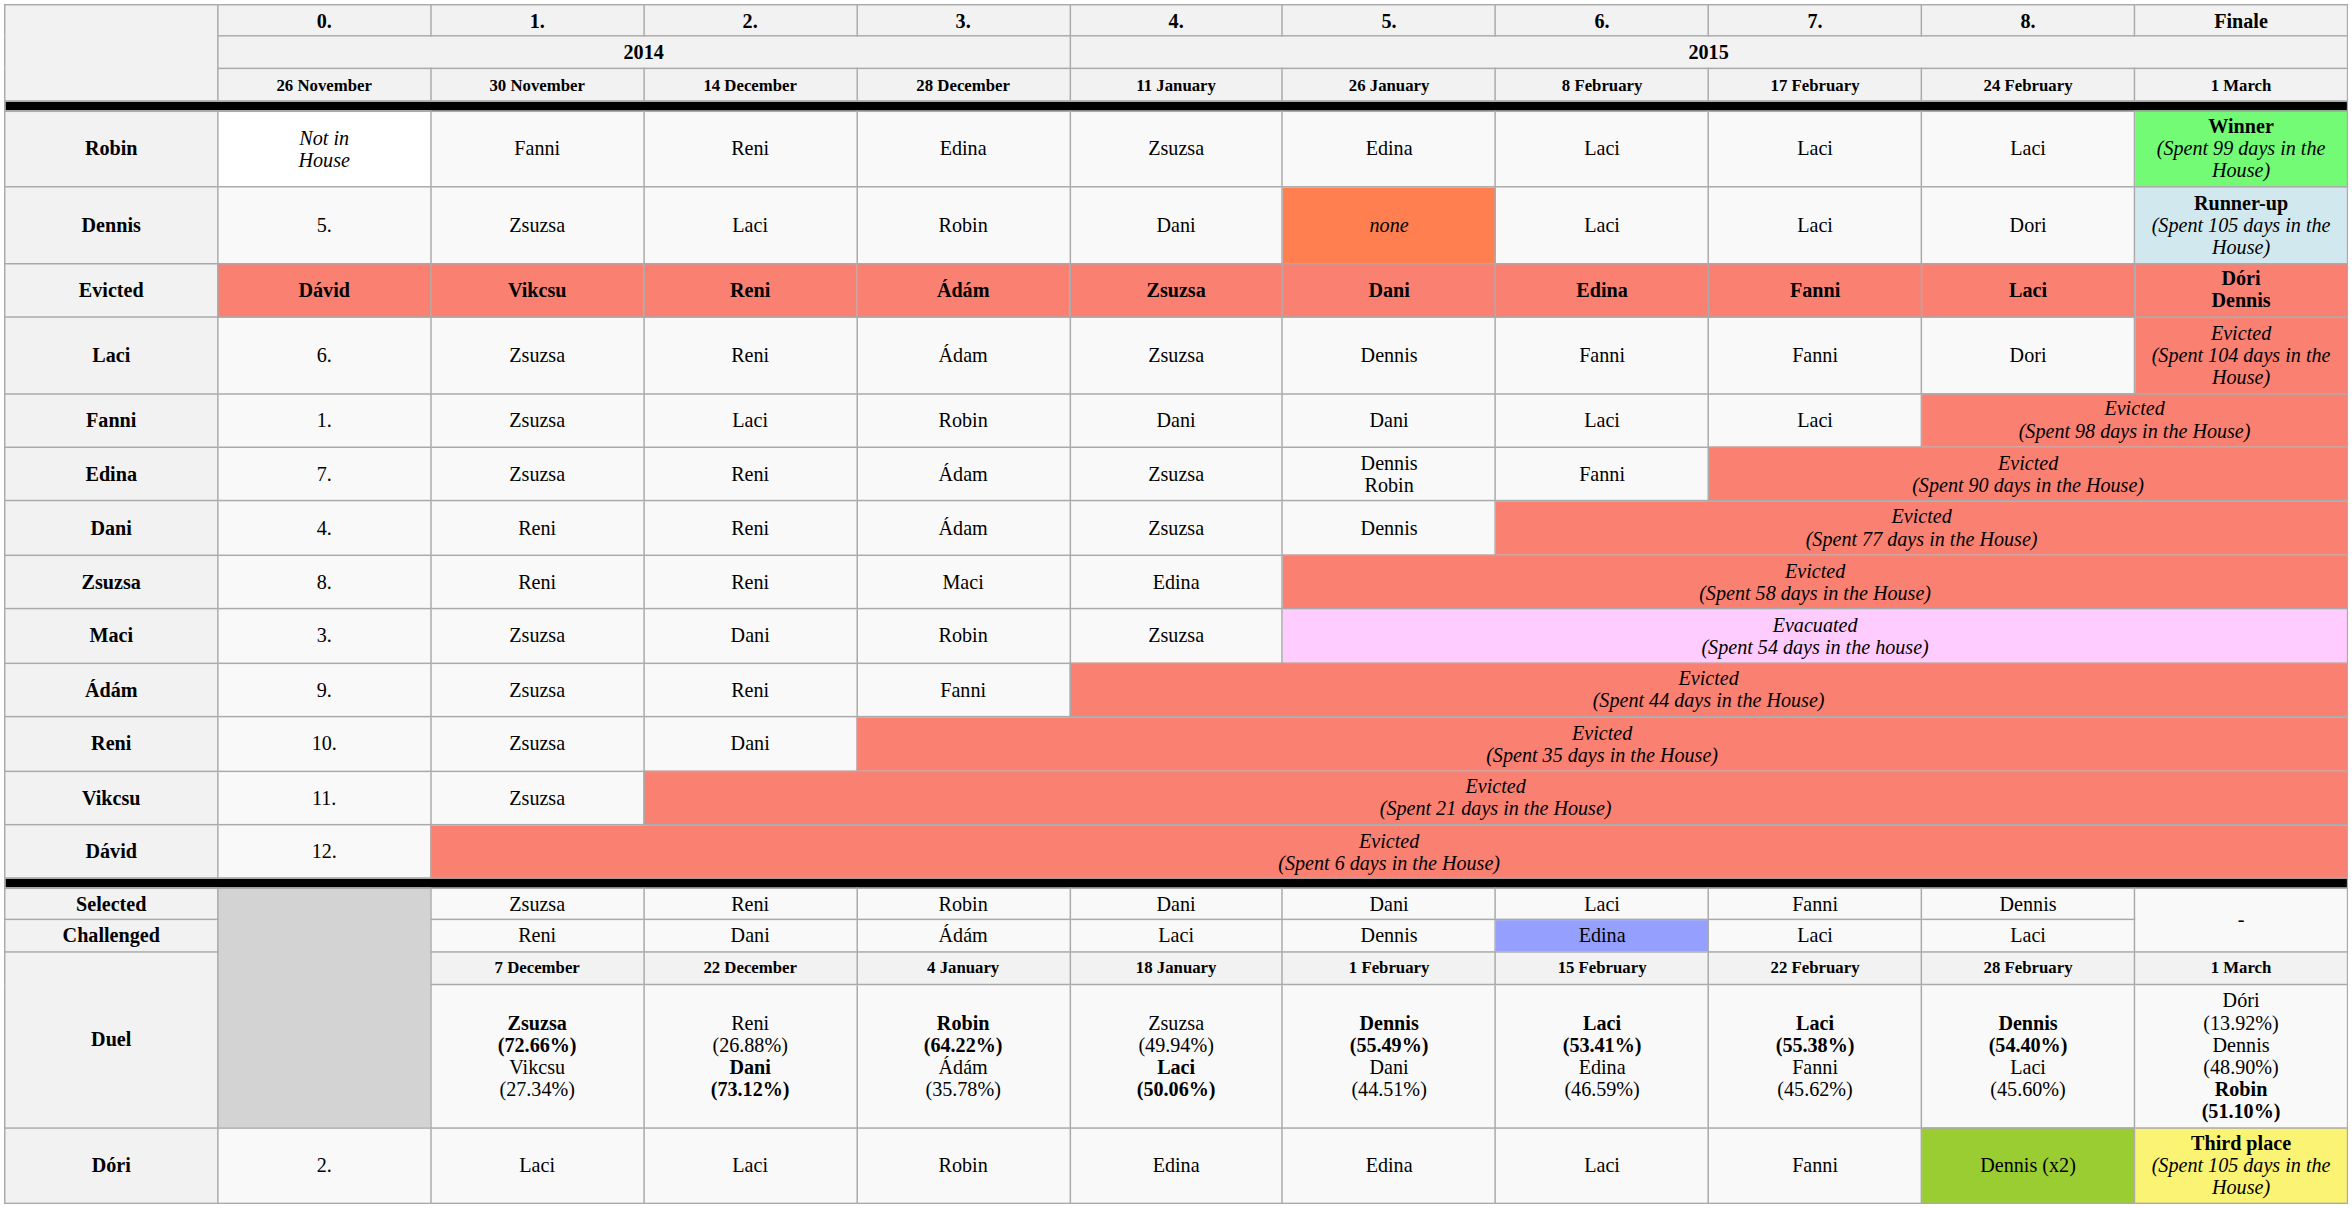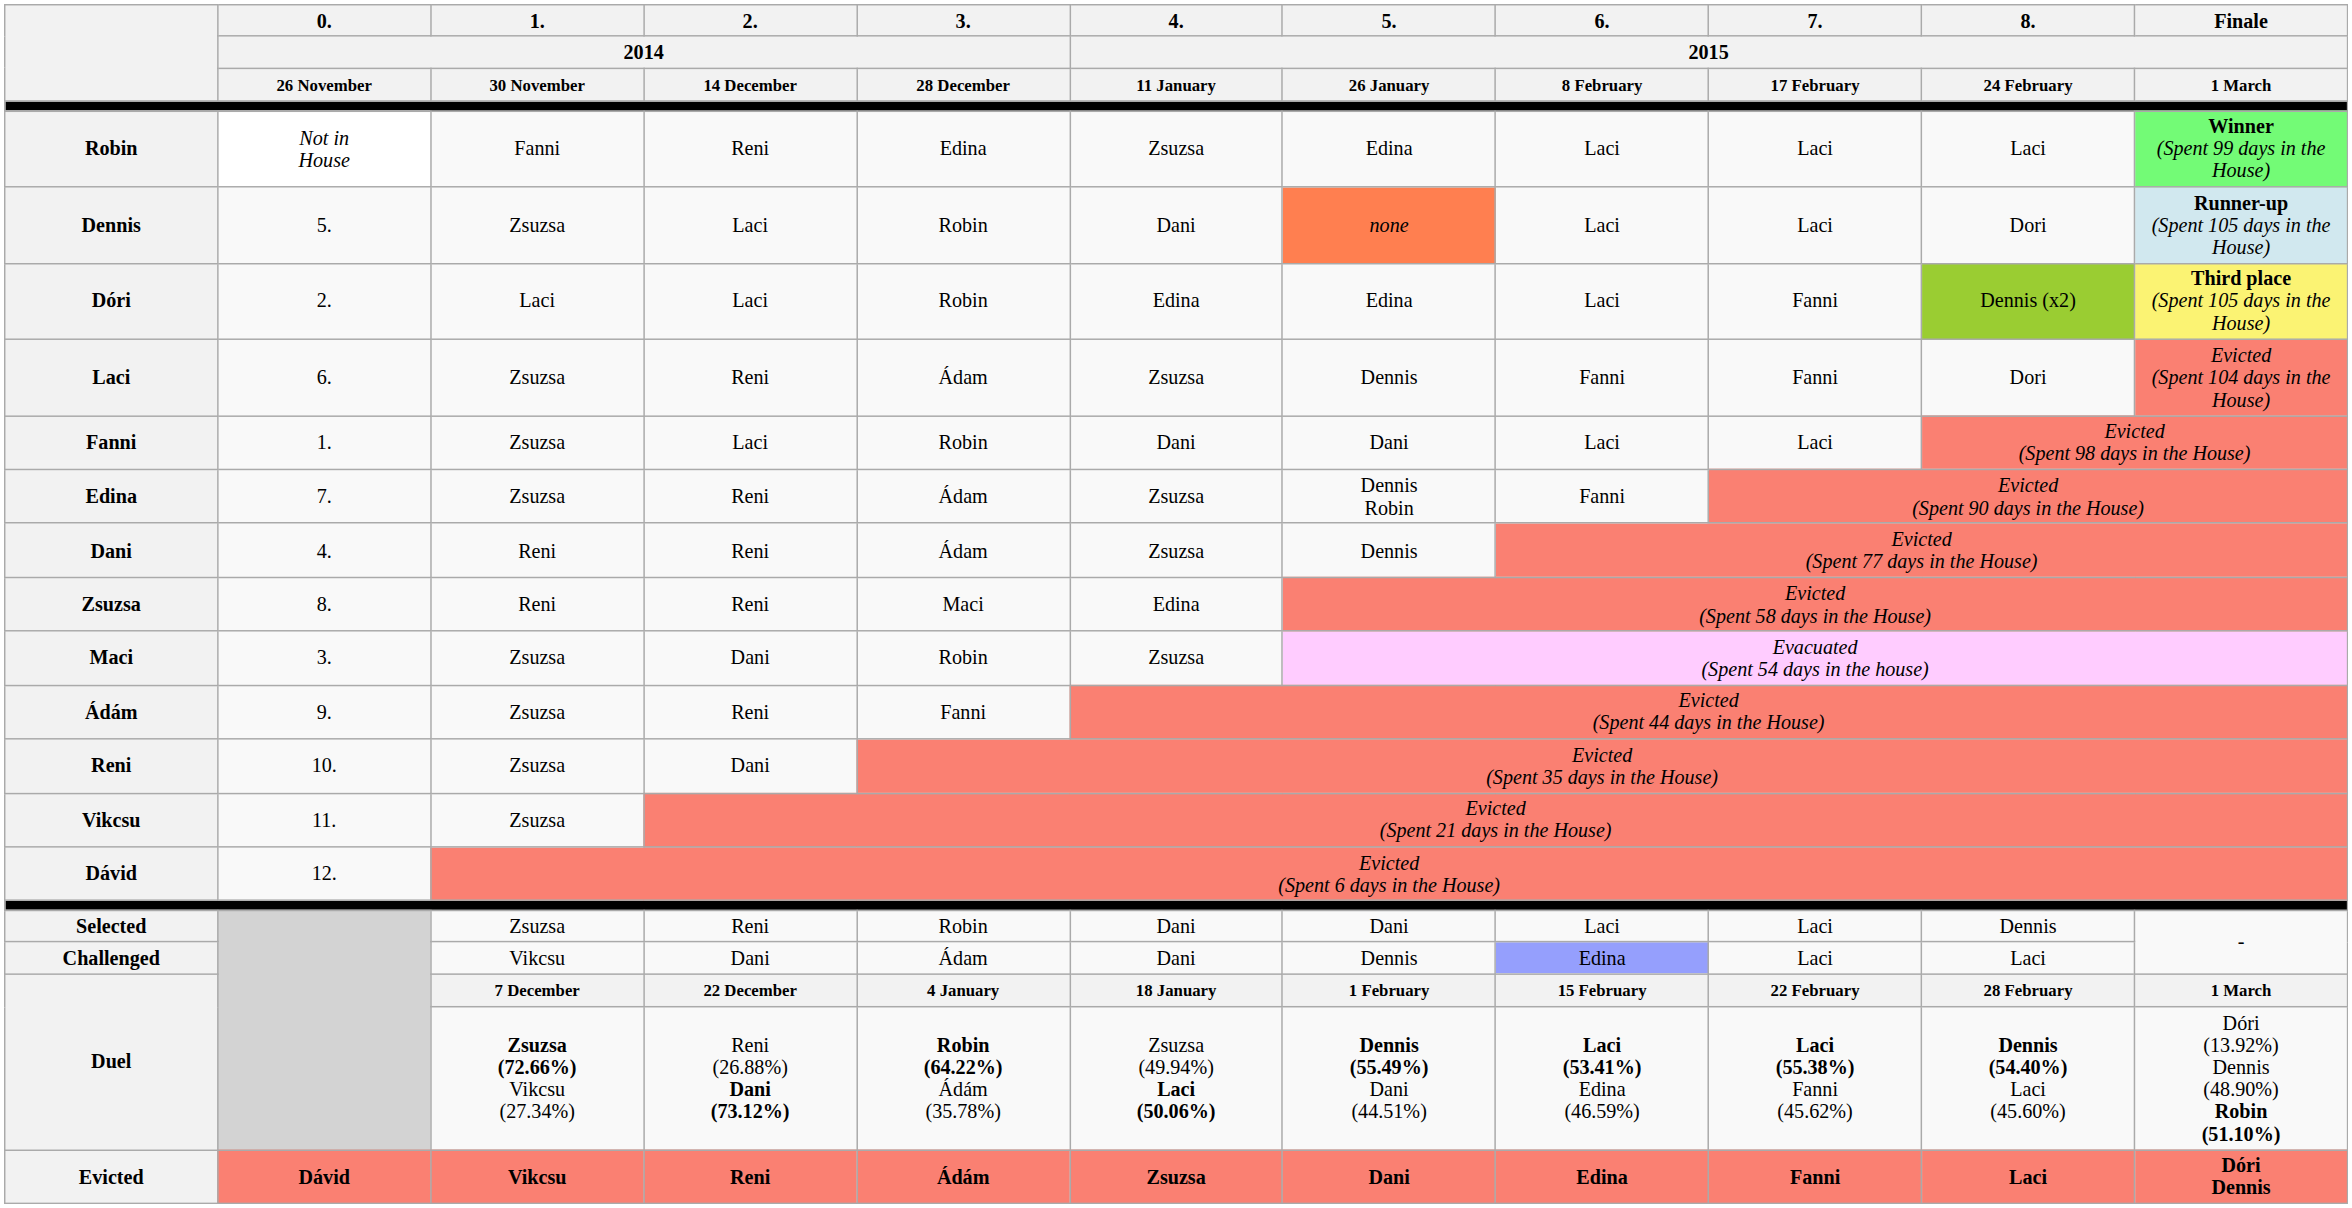rows swapped: Dóri <-> Evicted
Selected | 7. / 2015 / 17 February: Fanni -> Laci
Challenged | 1. / 2014 / 30 November: Reni -> Vikcsu
Challenged | 3. / 2014 / 28 December: Ádám -> Ádam
Challenged | 4. / 2015 / 11 January: Laci -> Dani
